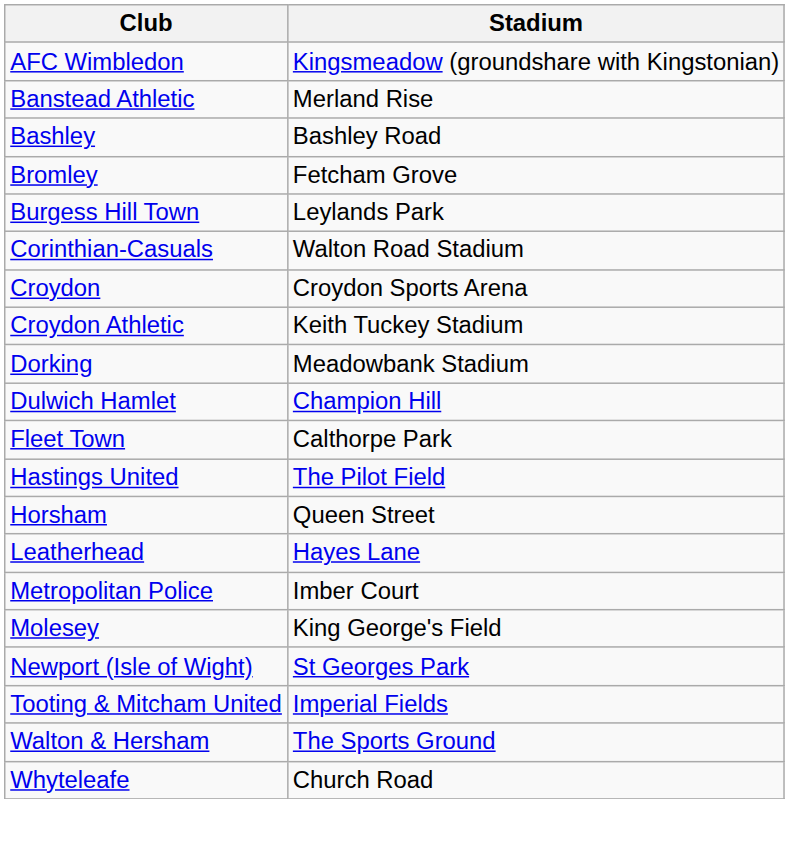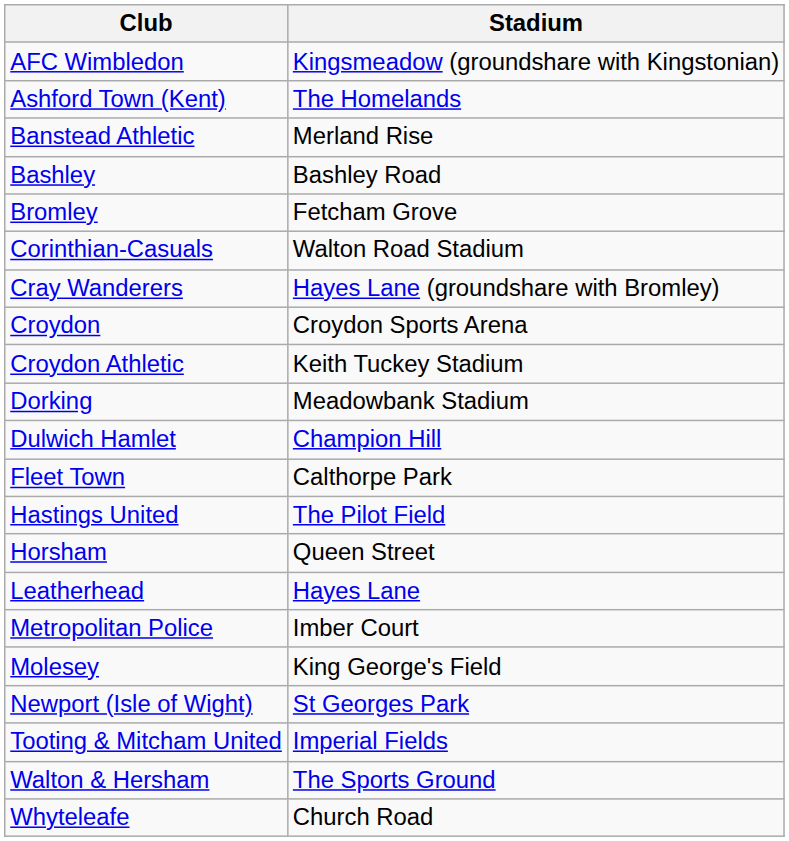+ row: Ashford Town (Kent) | The Homelands
- row: Burgess Hill Town | Leylands Park
+ row: Cray Wanderers | Hayes Lane (groundshare with Bromley)
